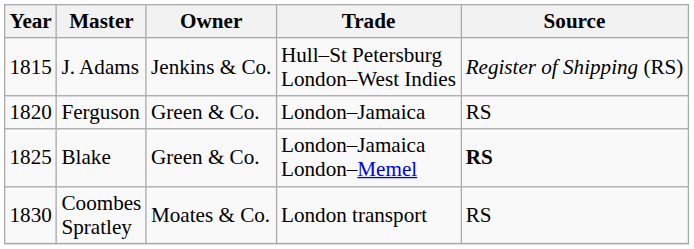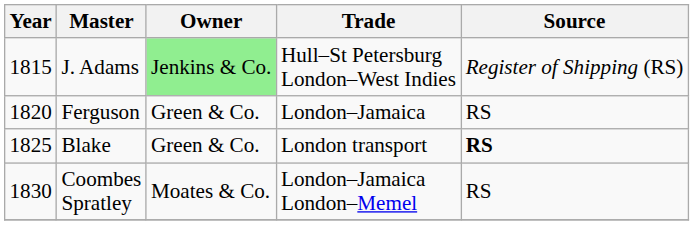J. Adams | Owner: no background -> lightgreen background
Blake | Trade: London–Jamaica London–Memel -> London transport
Coombes Spratley | Trade: London transport -> London–Jamaica London–Memel
